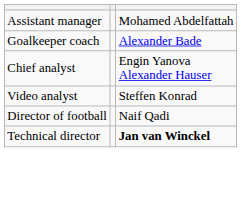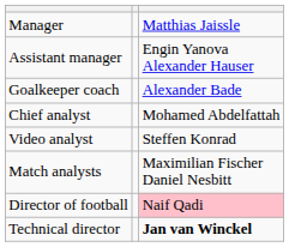+ row: Manager | Matthias Jaissle
Assistant manager | column 3: Mohamed Abdelfattah -> Engin Yanova Alexander Hauser
Chief analyst | column 3: Engin Yanova Alexander Hauser -> Mohamed Abdelfattah
+ row: Match analysts | Maximilian Fischer Daniel Nesbitt
Director of football | column 3: no background -> pink background
